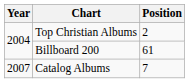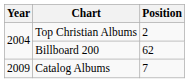Billboard 200 | Position: 61 -> 62
Catalog Albums | Year: 2007 -> 2009
